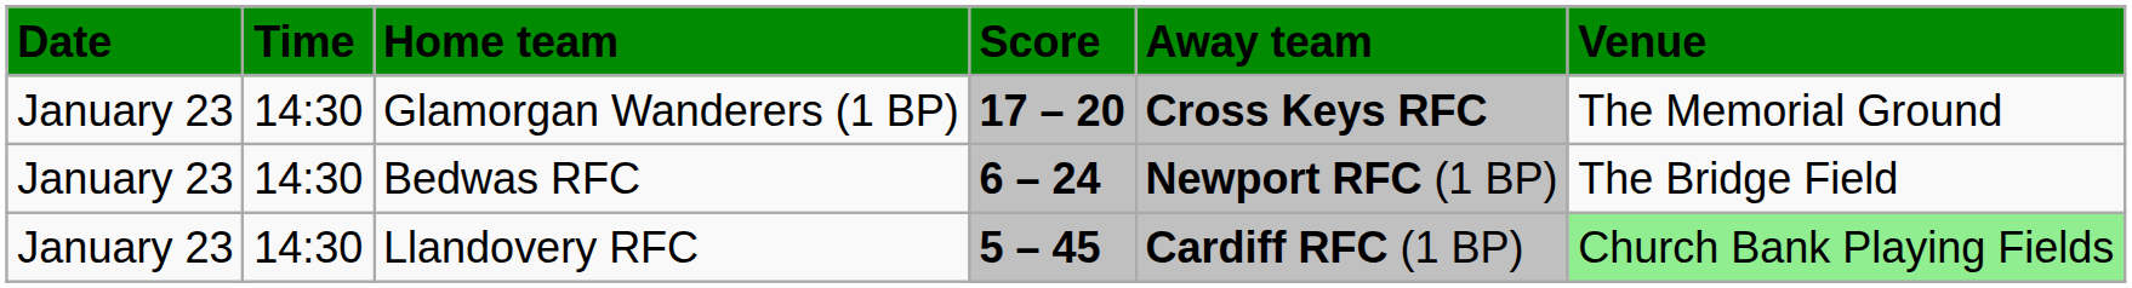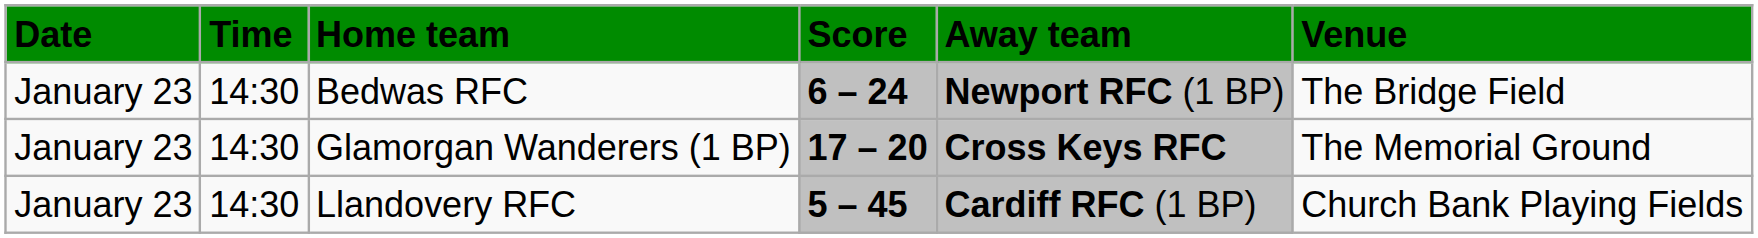rows swapped: Bedwas RFC <-> Glamorgan Wanderers (1 BP)
Llandovery RFC | Venue: lightgreen background -> no background
